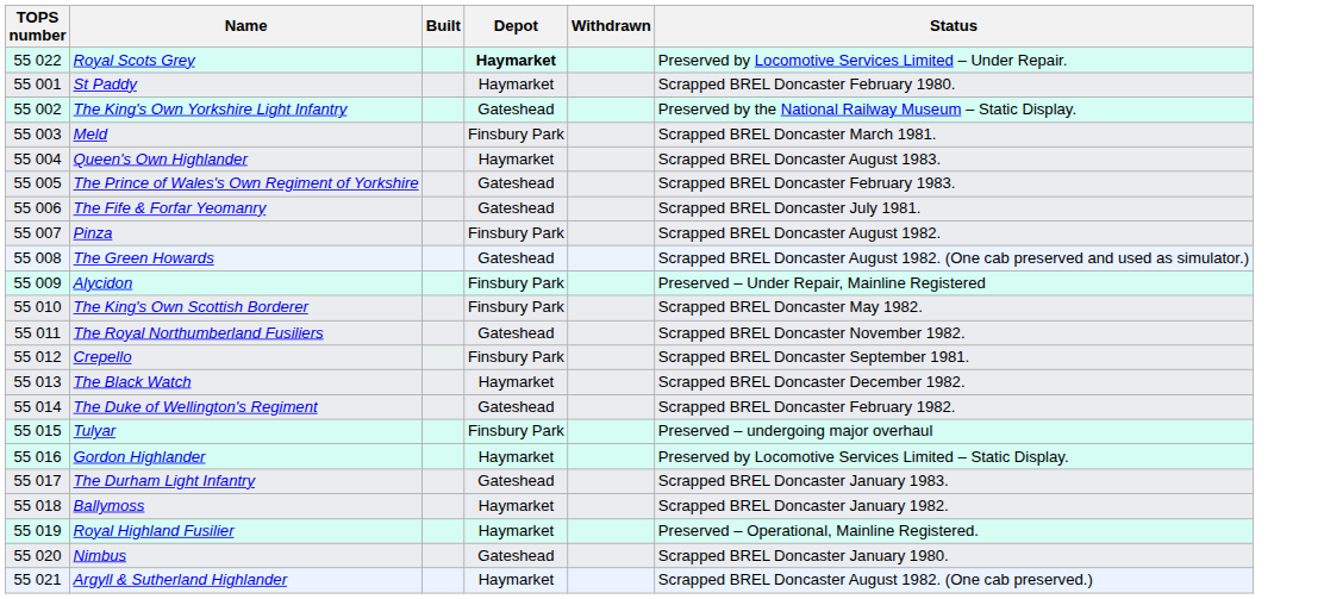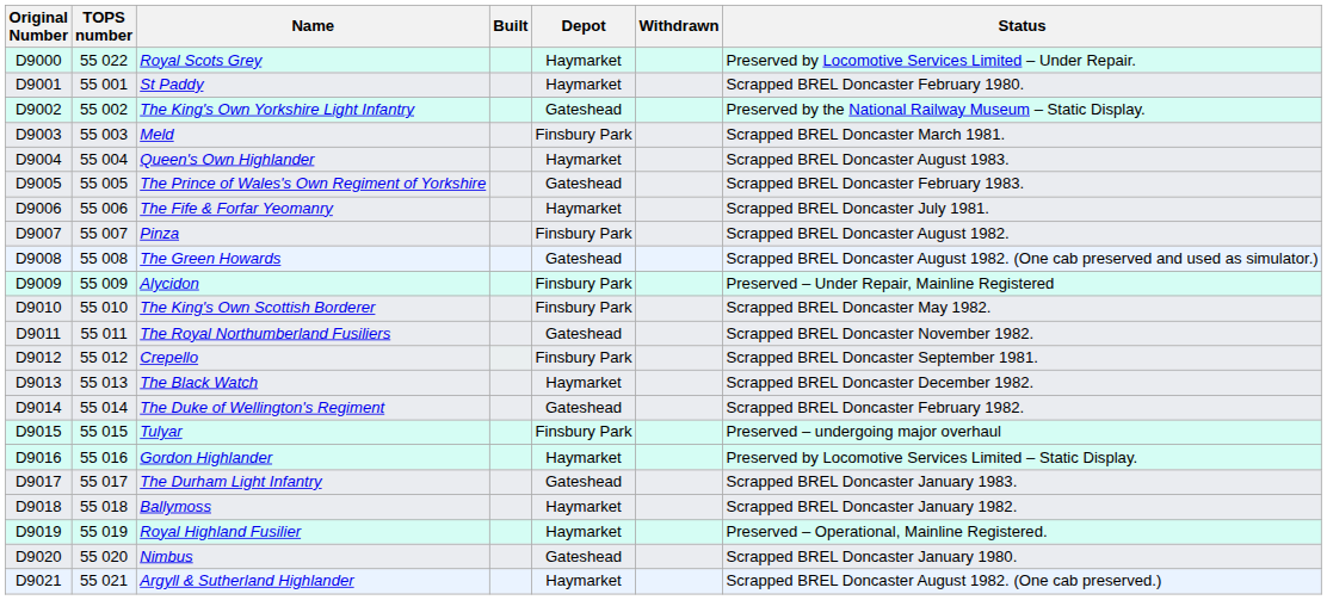+ column: Original Number | D9000 | D9001 | D9002 | D9003 | D9004 | D9005 | D9006 | D9007 | D9008 | D9009 | D9010 | D9011 | D9012 | D9013 | D9014 | D9015 | D9016 | D9017 | D9018 | D9019 | D9020 | D9021
Royal Scots Grey | Depot: bold -> normal
The Fife & Forfar Yeomanry | Depot: Gateshead -> Haymarket
